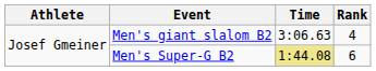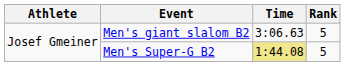Men's giant slalom B2 | Rank: 4 -> 5
Men's Super-G B2 | Rank: 6 -> 5
